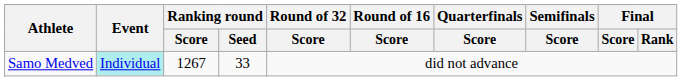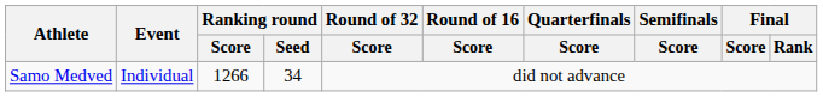Samo Medved | Event: paleturquoise background -> no background
Samo Medved | Ranking round / Score: 1267 -> 1266
Samo Medved | Ranking round / Seed: 33 -> 34
